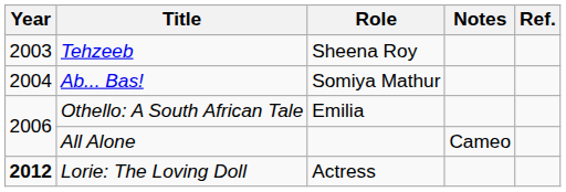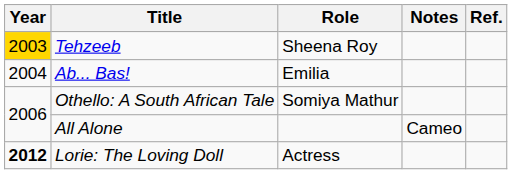Tehzeeb | Year: no background -> gold background
Ab... Bas! | Role: Somiya Mathur -> Emilia
Othello: A South African Tale | Role: Emilia -> Somiya Mathur
